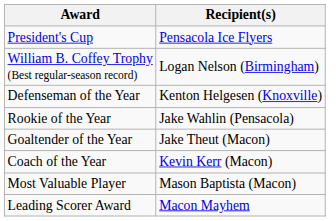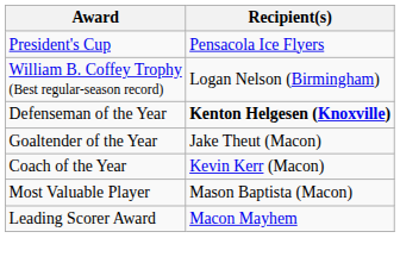Defenseman of the Year | Recipient(s): normal -> bold
- row: Rookie of the Year | Jake Wahlin (Pensacola)
